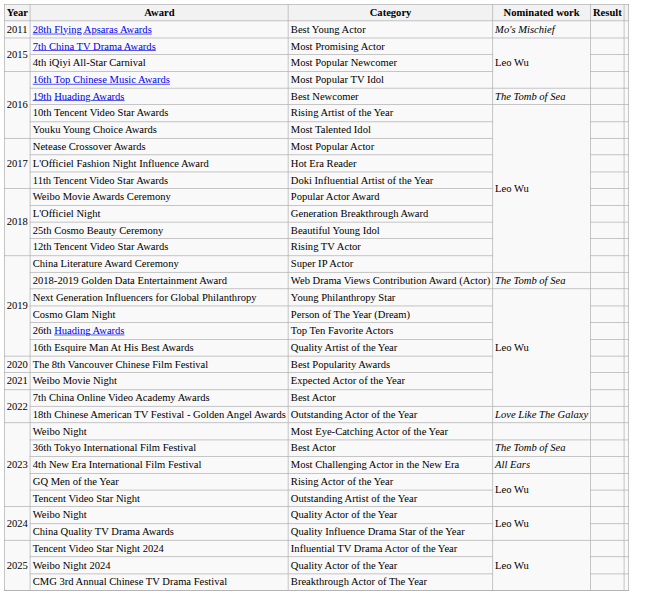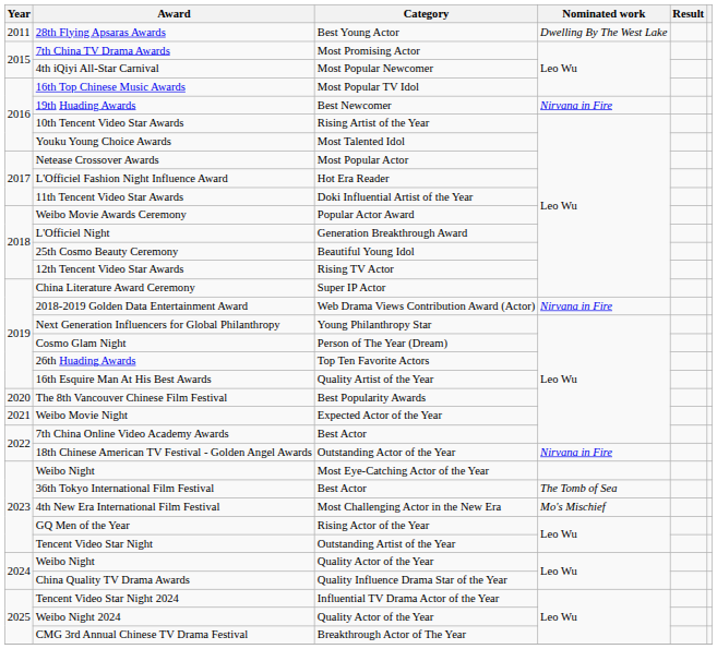28th Flying Apsaras Awards | Nominated work: Mo's Mischief -> Dwelling By The West Lake
19th Huading Awards | Nominated work: The Tomb of Sea -> Nirvana in Fire
2018-2019 Golden Data Entertainment Award | Nominated work: The Tomb of Sea -> Nirvana in Fire
18th Chinese American TV Festival - Golden Angel Awards | Nominated work: Love Like The Galaxy -> Nirvana in Fire
4th New Era International Film Festival | Nominated work: All Ears -> Mo's Mischief
